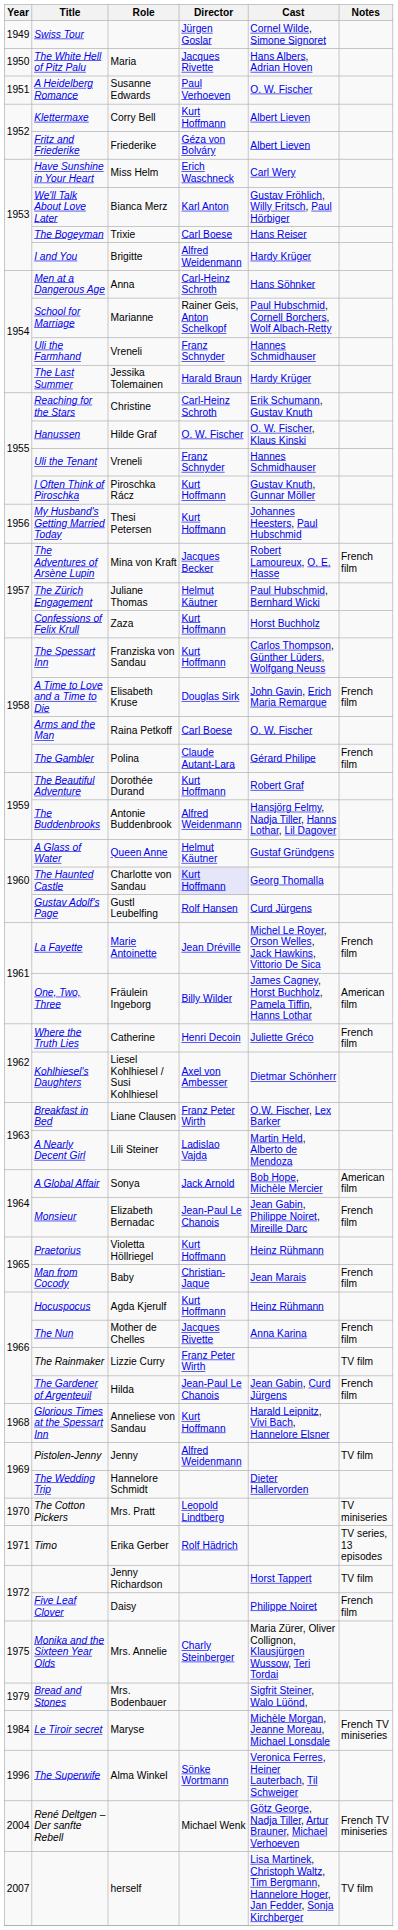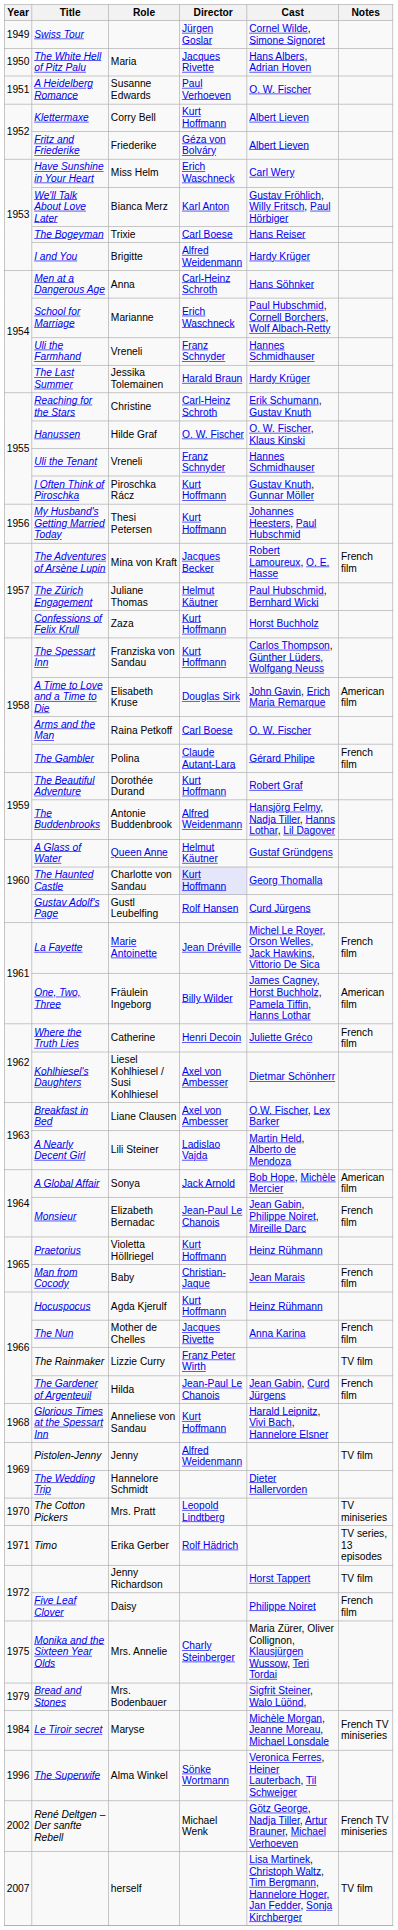School for Marriage | Director: Rainer Geis, Anton Schelkopf -> Erich Waschneck
A Time to Love and a Time to Die | Notes: French film -> American film
Breakfast in Bed | Director: Franz Peter Wirth -> Axel von Ambesser
René Deltgen – Der sanfte Rebell | Year: 2004 -> 2002
